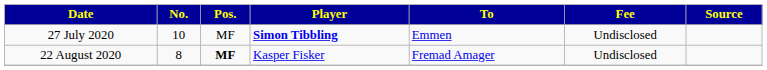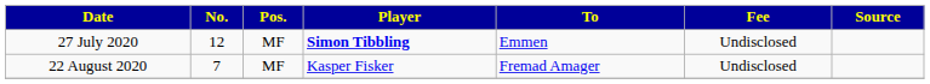27 July 2020 | No.: 10 -> 12
22 August 2020 | No.: 8 -> 7
22 August 2020 | Pos.: bold -> normal
